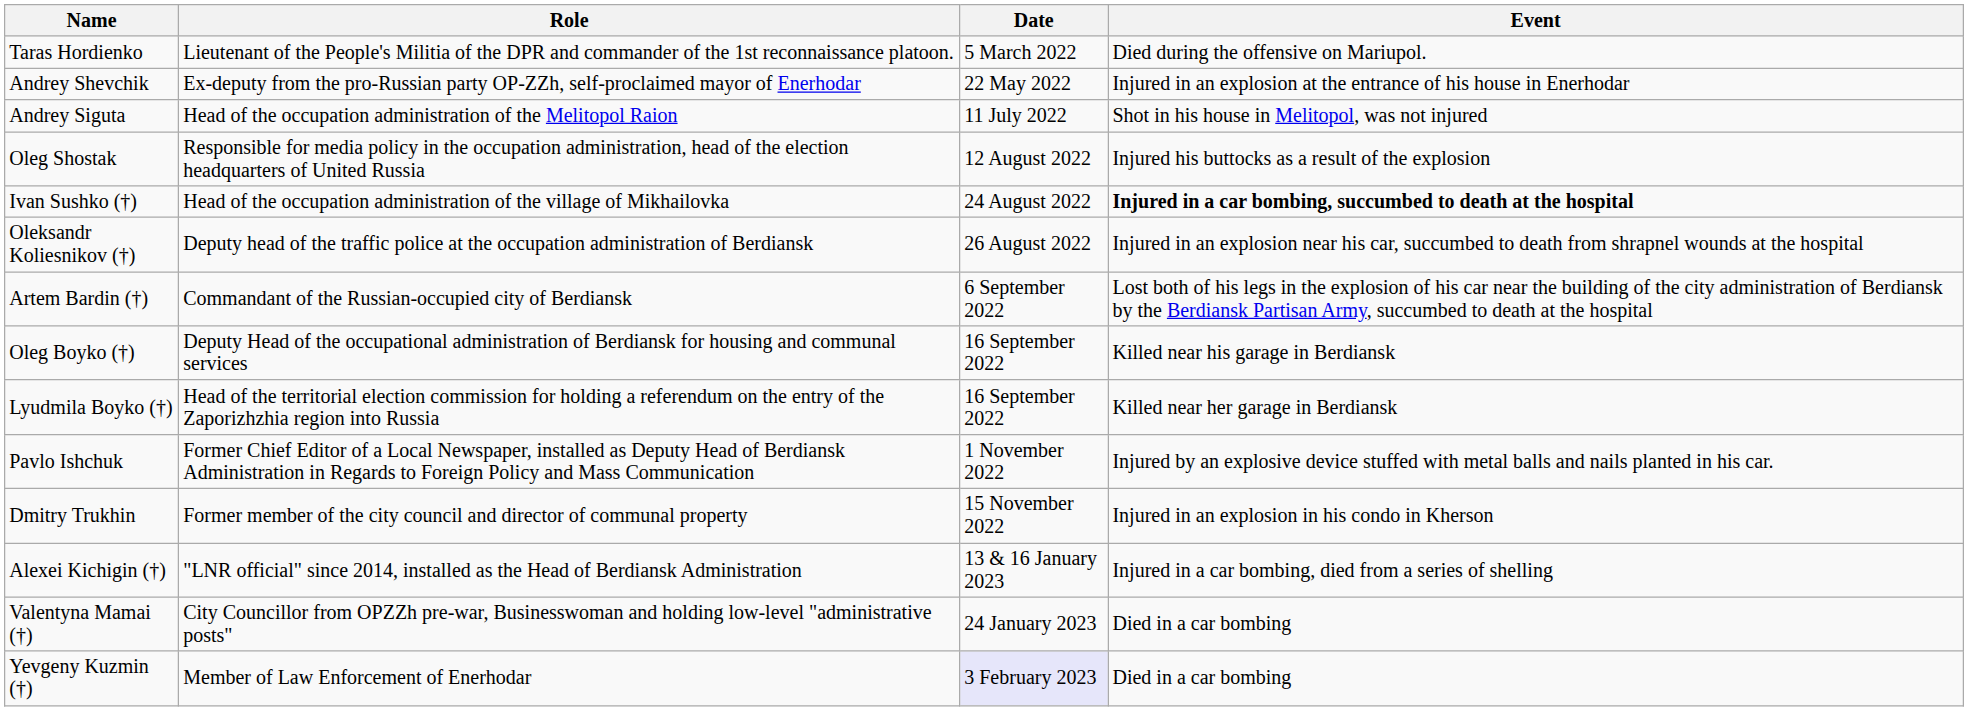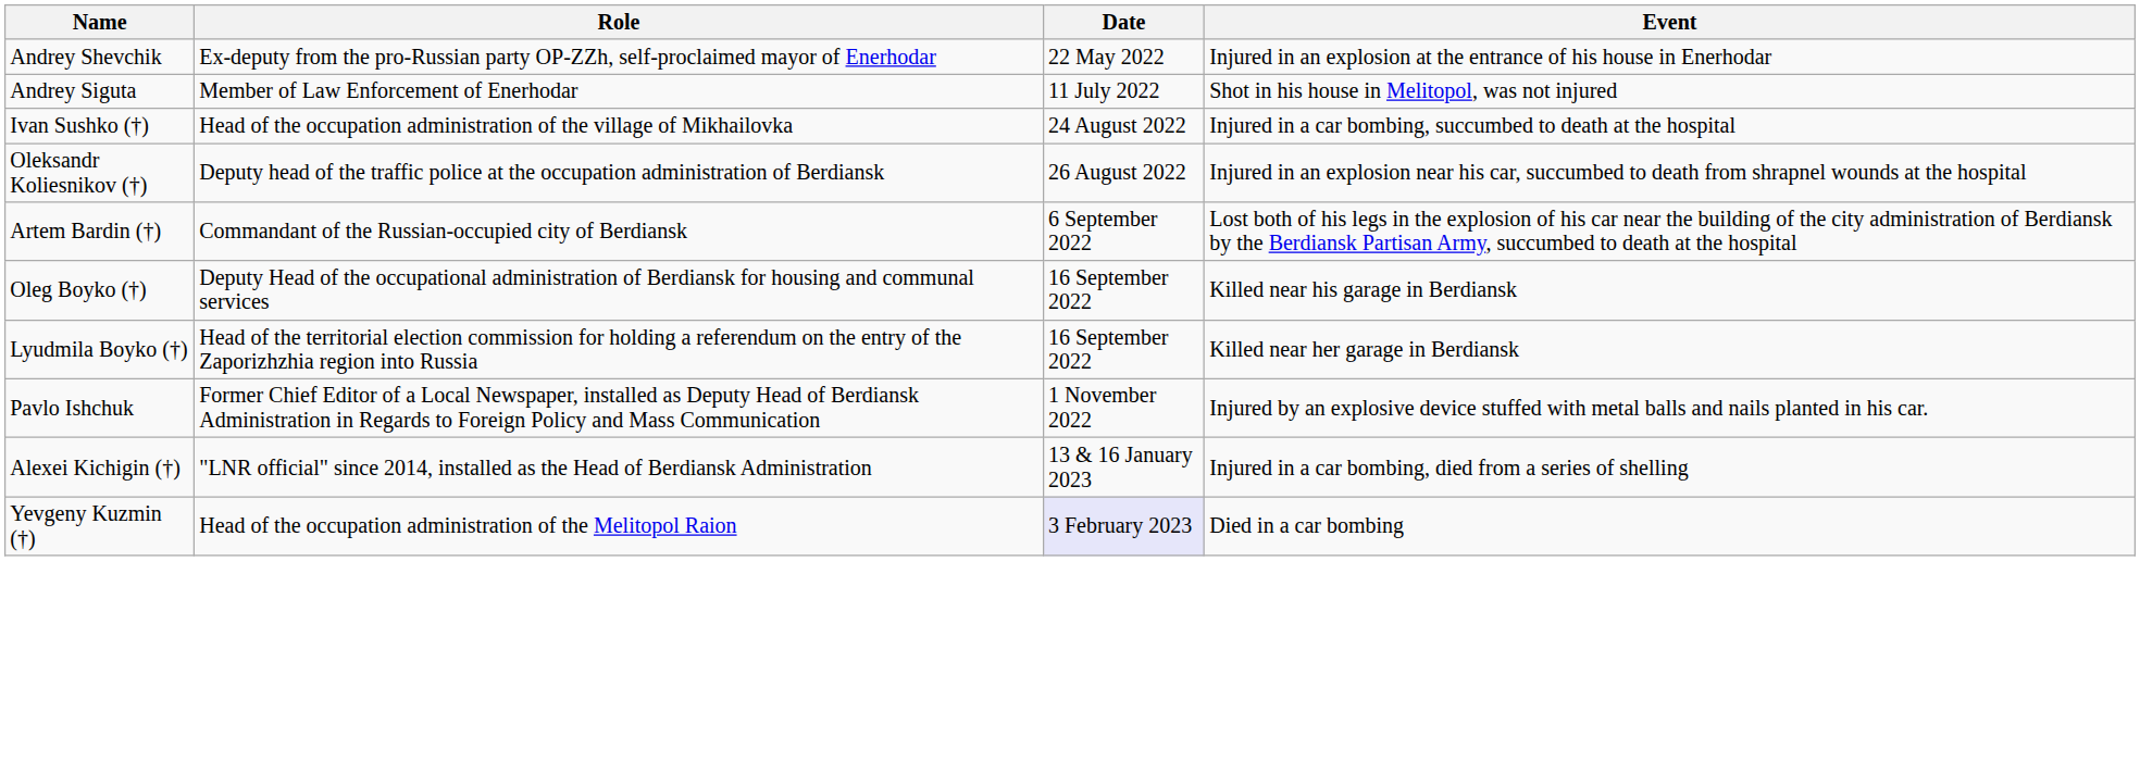- row: Taras Hordienko | Lieutenant of the People's Militia of the DPR and commander of the 1st reconnaissance platoon. | 5 March 2022 | Died during the offensive on Mariupol.
Andrey Siguta | Role: Head of the occupation administration of the Melitopol Raion -> Member of Law Enforcement of Enerhodar
- row: Oleg Shostak | Responsible for media policy in the occupation administration, head of the election headquarters of United Russia | 12 August 2022 | Injured his buttocks as a result of the explosion
Ivan Sushko (†) | Event: bold -> normal
- row: Dmitry Trukhin | Former member of the city council and director of communal property | 15 November 2022 | Injured in an explosion in his condo in Kherson
- row: Valentyna Mamai (†) | City Councillor from OPZZh pre-war, Businesswoman and holding low-level "administrative posts" | 24 January 2023 | Died in a car bombing
Yevgeny Kuzmin (†) | Role: Member of Law Enforcement of Enerhodar -> Head of the occupation administration of the Melitopol Raion
